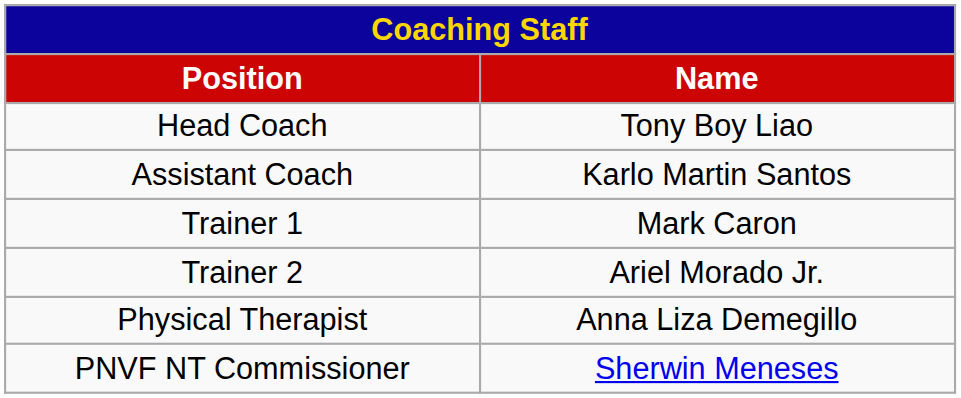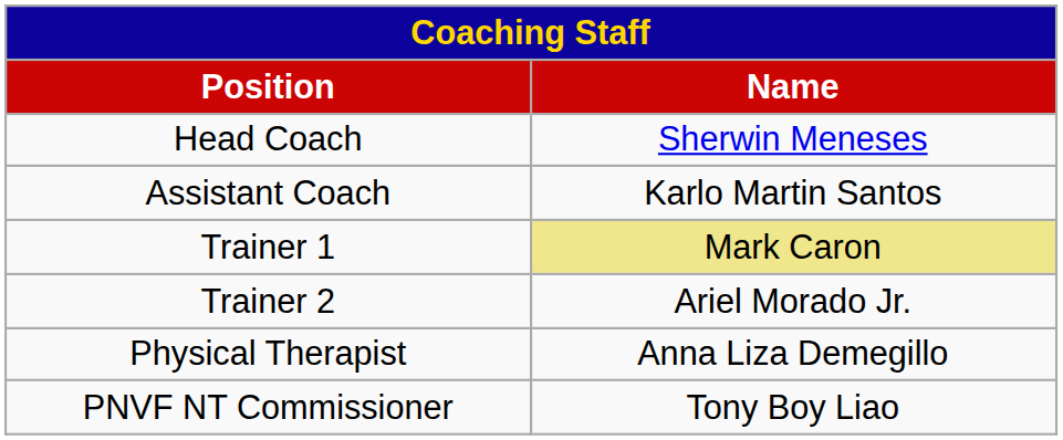Head Coach | Name: Tony Boy Liao -> Sherwin Meneses
Trainer 1 | Name: no background -> khaki background
PNVF NT Commissioner | Name: Sherwin Meneses -> Tony Boy Liao
